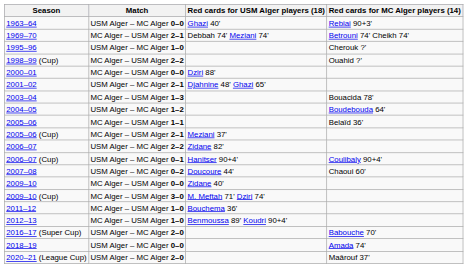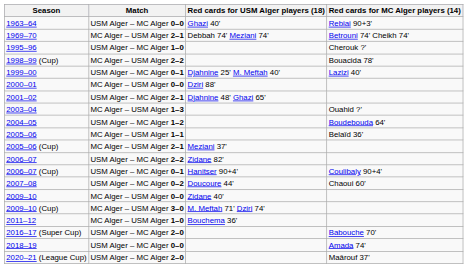1998–99 (Cup) | Red cards for MC Alger players (14): Ouahid ?' -> Bouacida 78'
+ row: 1999–00 | USM Alger – MC Alger 0–1 | Djahnine 25' M. Meftah 40' | Lazizi 40'
2003–04 | Red cards for MC Alger players (14): Bouacida 78' -> Ouahid ?'
- row: 2012–13 | MC Alger – USM Alger 1–0 | Benmoussa 89' Koudri 90+4'
